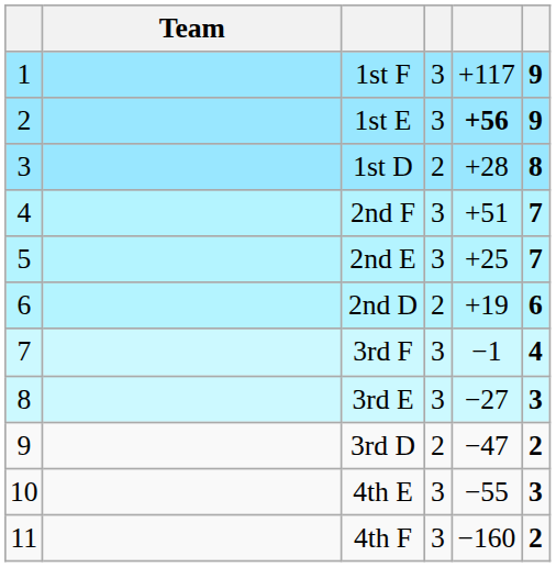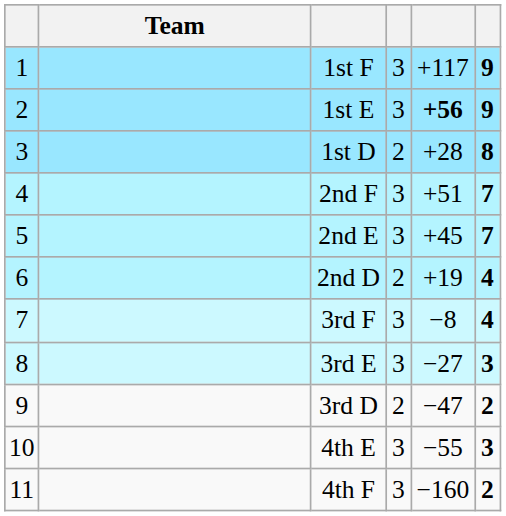2nd E | column 5: +25 -> +45
2nd D | column 6: 6 -> 4
3rd F | column 5: −1 -> −8
